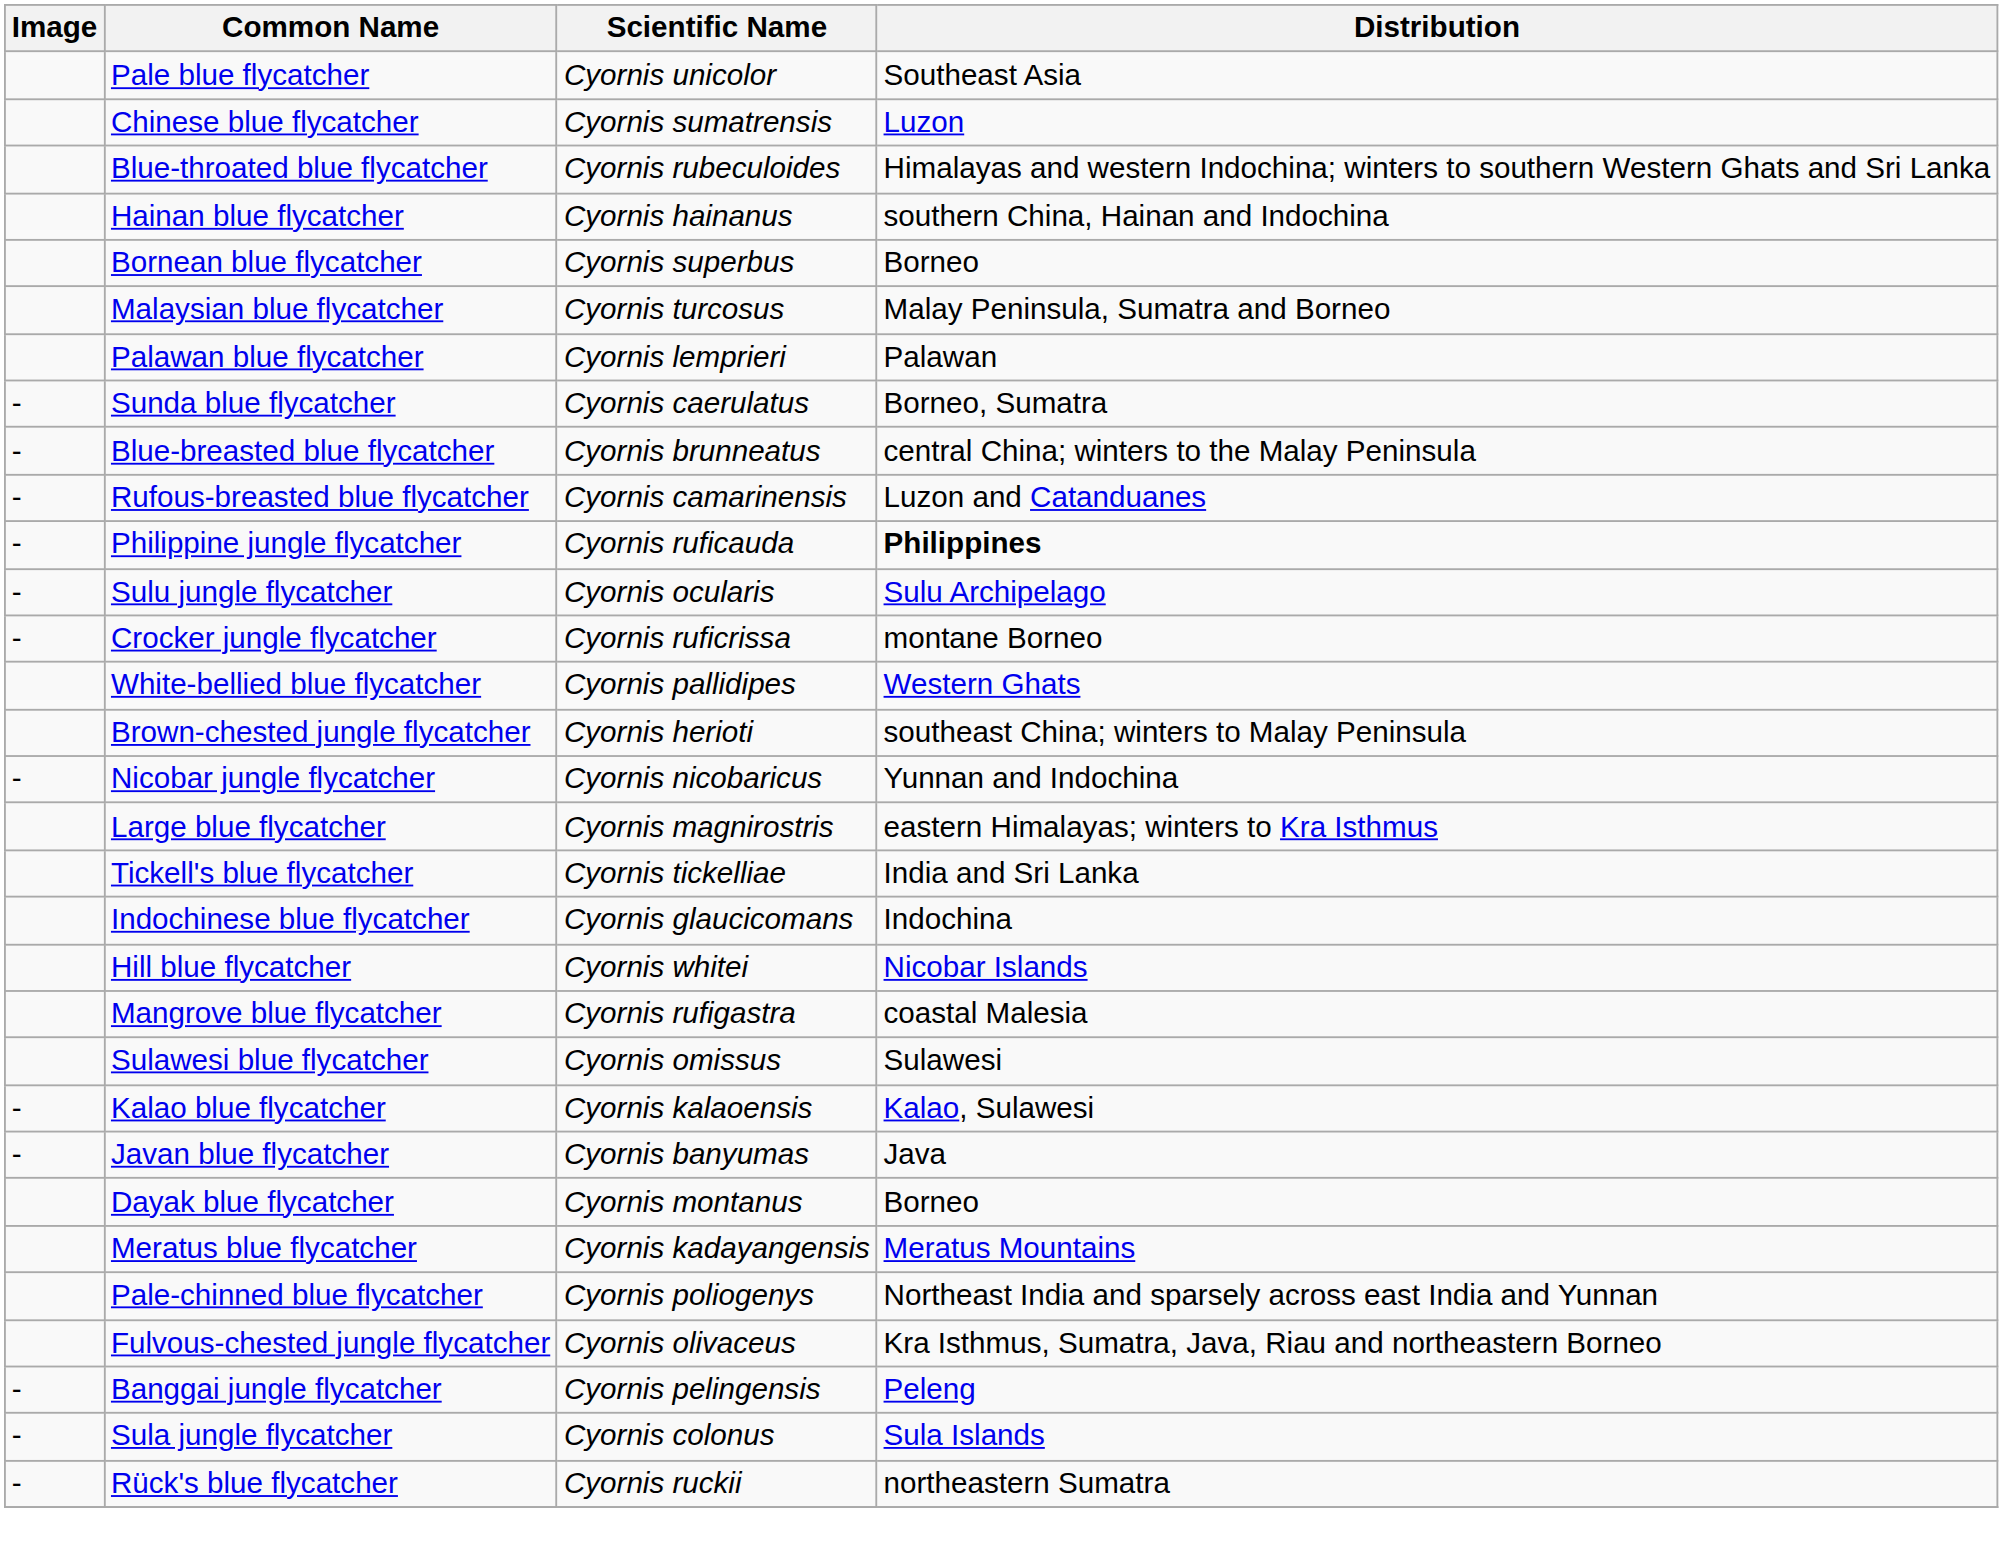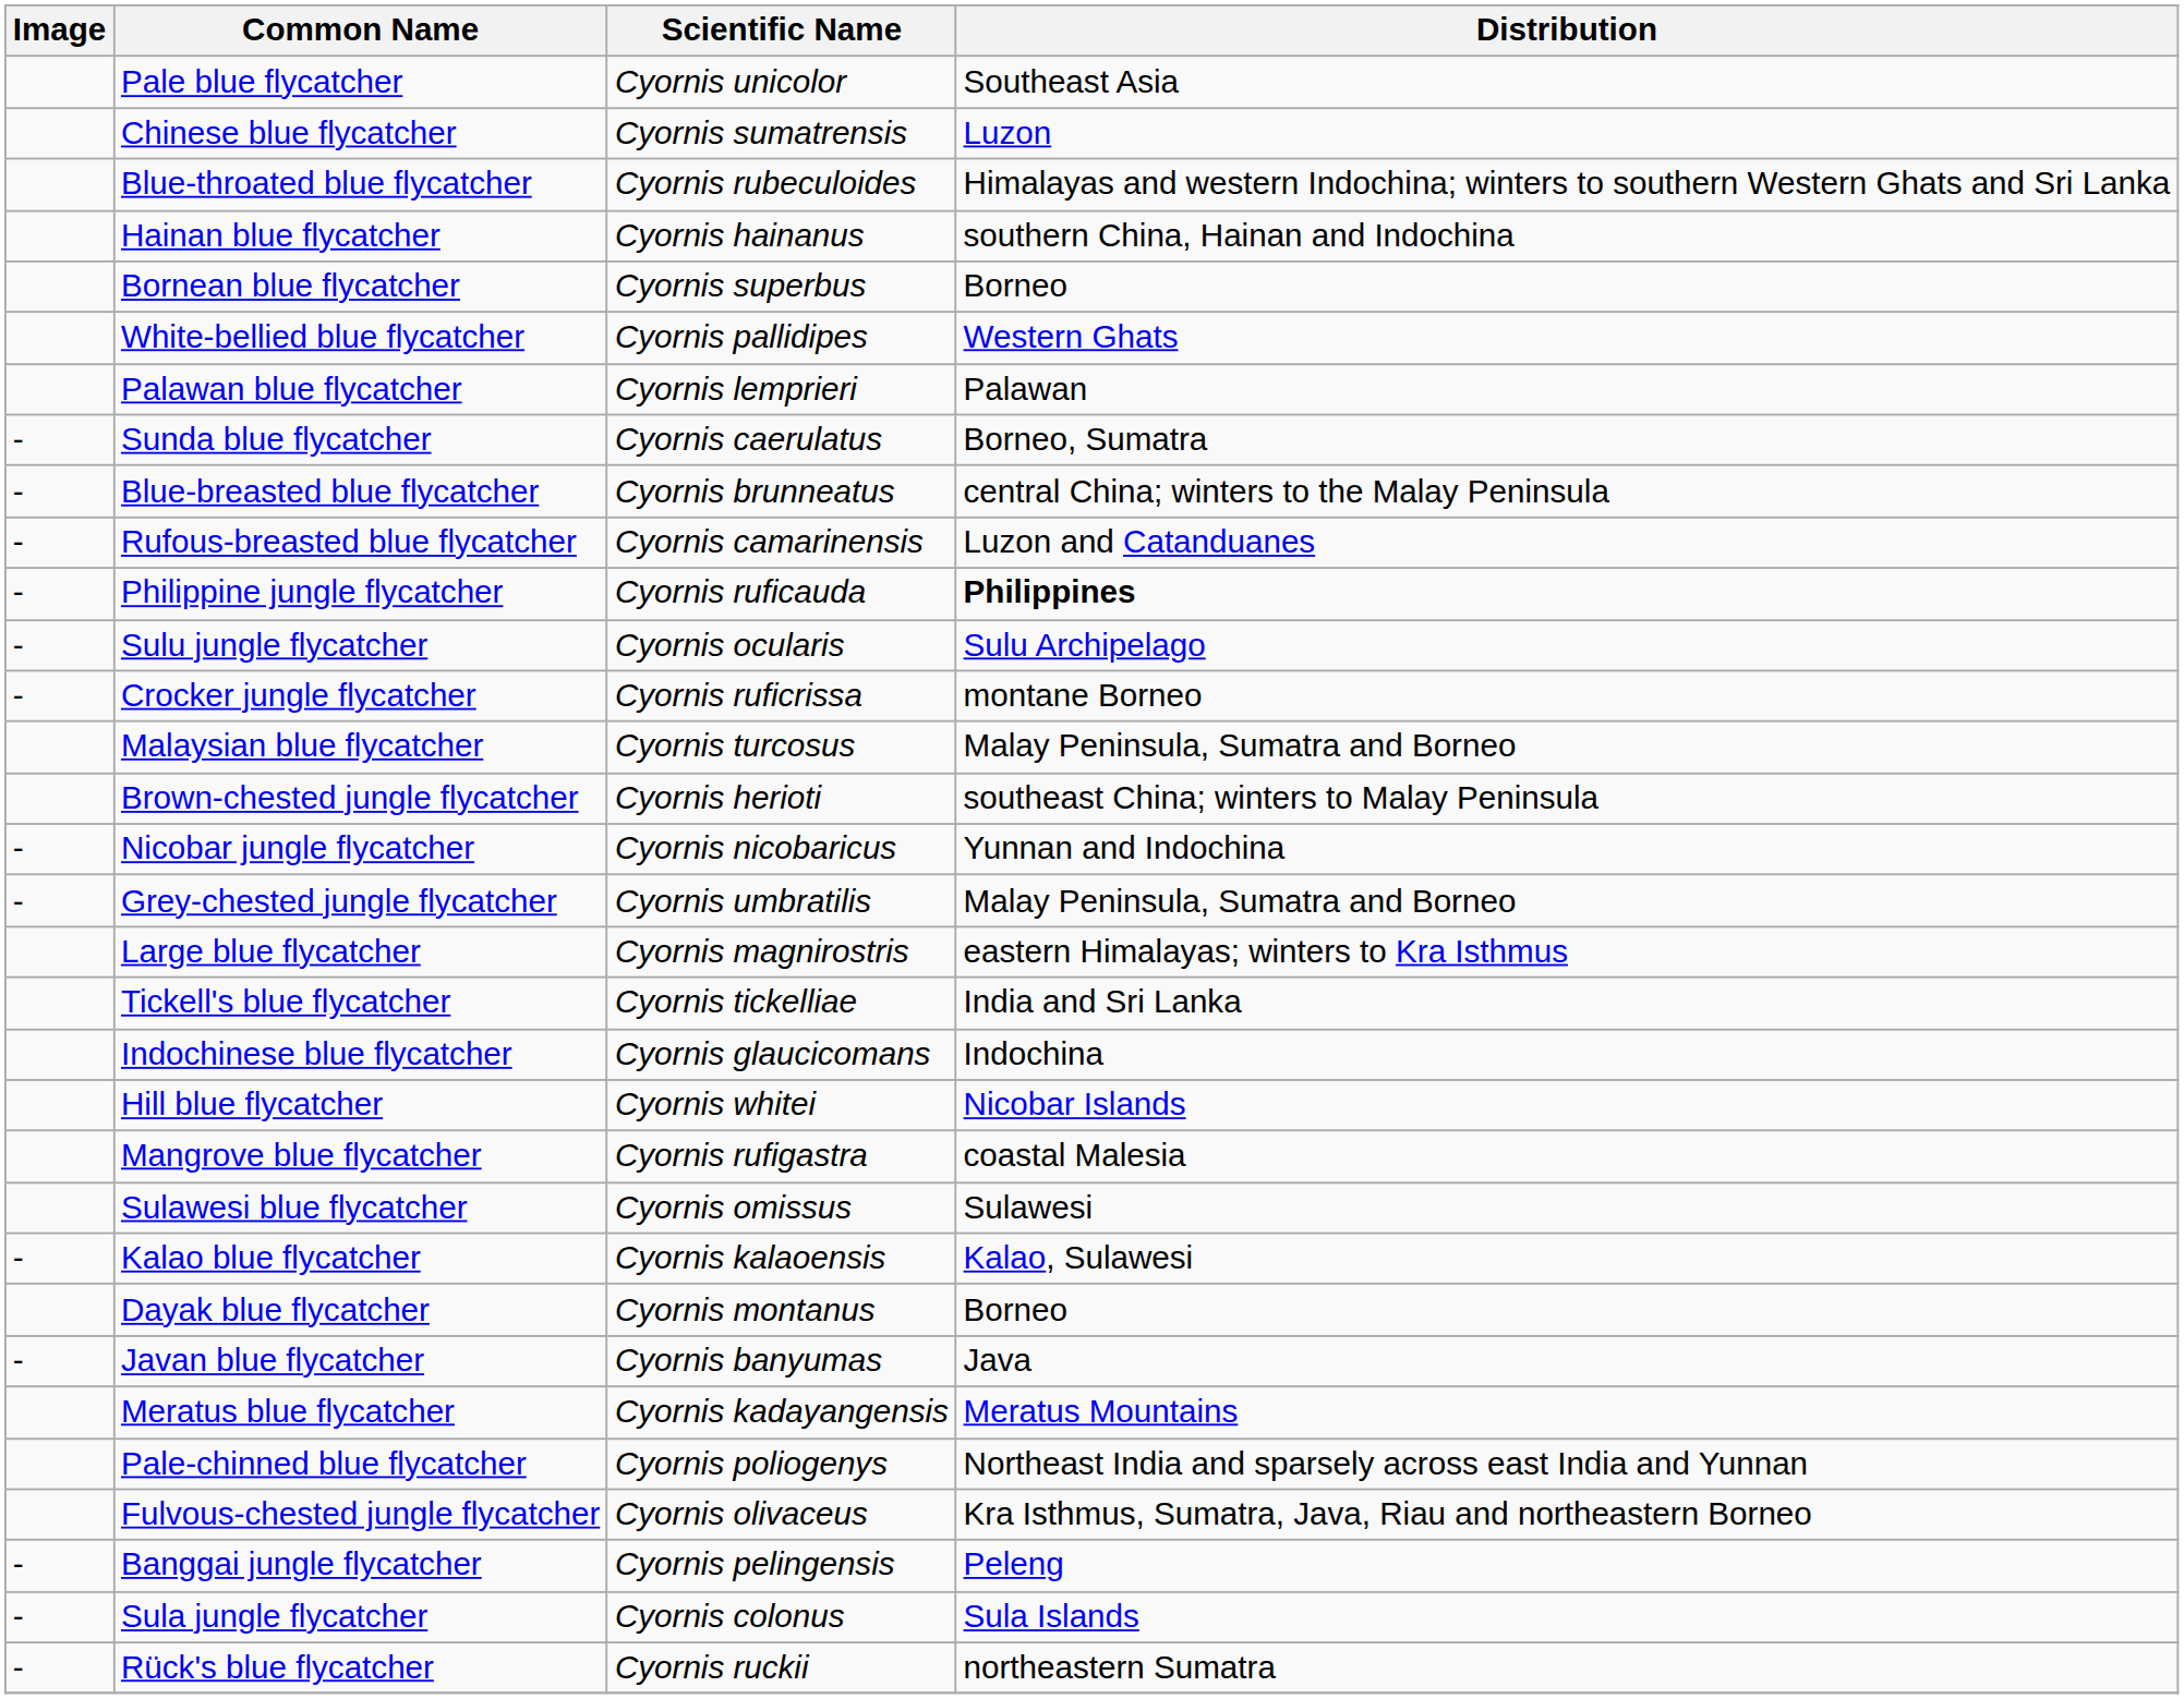rows swapped: Malaysian blue flycatcher <-> White-bellied blue flycatcher
+ row: - | Grey-chested jungle flycatcher | Cyornis umbratilis | Malay Peninsula, Sumatra and Borneo
rows swapped: Javan blue flycatcher <-> Dayak blue flycatcher
